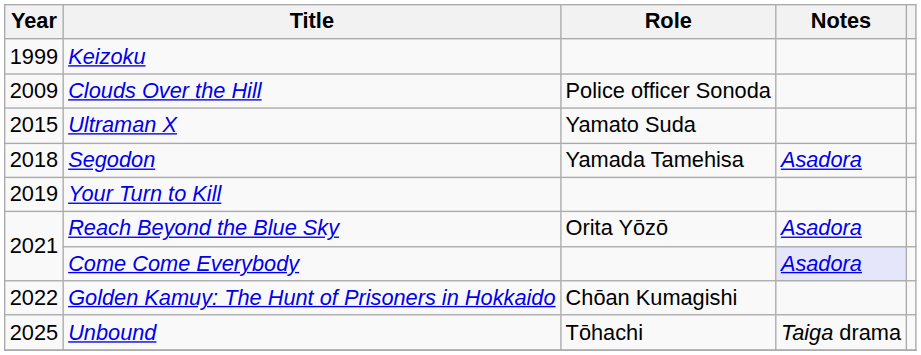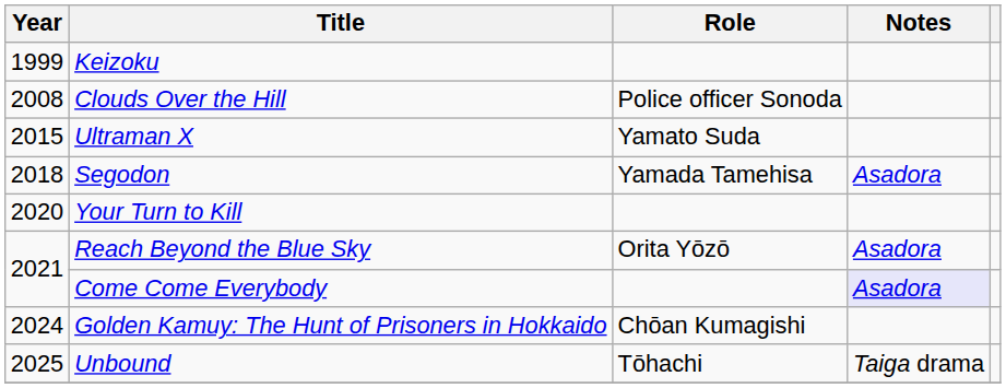Clouds Over the Hill | Year: 2009 -> 2008
Your Turn to Kill | Year: 2019 -> 2020
Golden Kamuy: The Hunt of Prisoners in Hokkaido | Year: 2022 -> 2024
